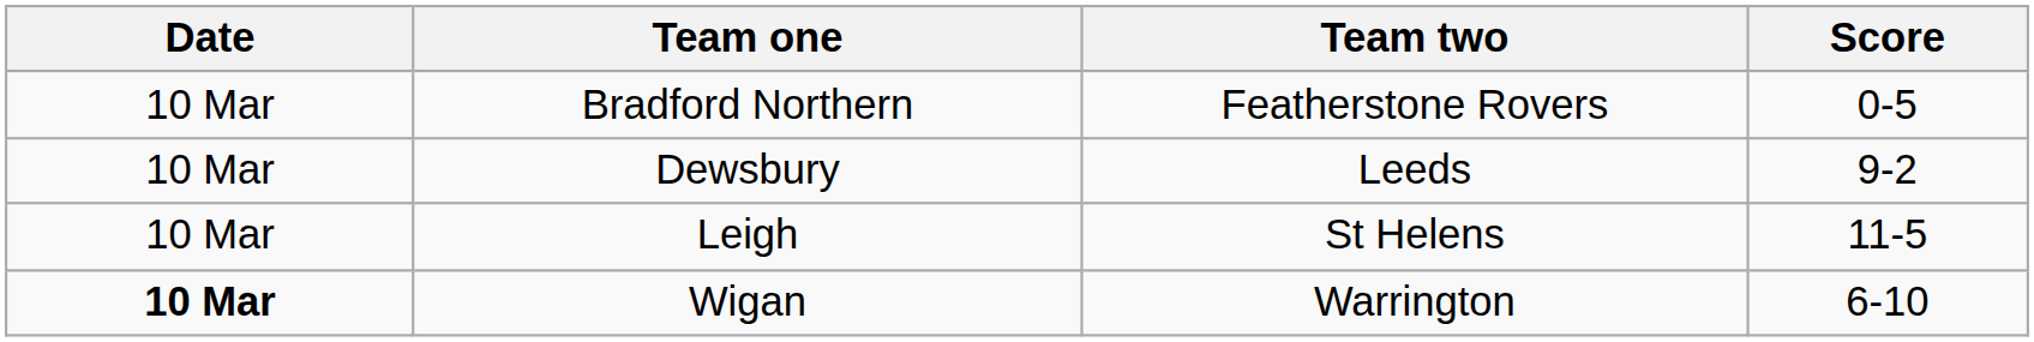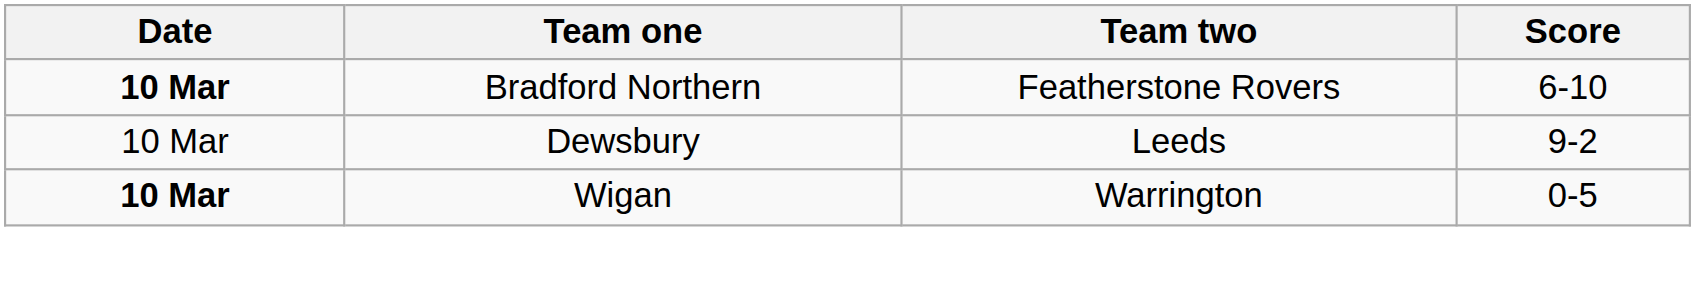Bradford Northern | Date: normal -> bold
Bradford Northern | Score: 0-5 -> 6-10
- row: 10 Mar | Leigh | St Helens | 11-5
Wigan | Score: 6-10 -> 0-5
